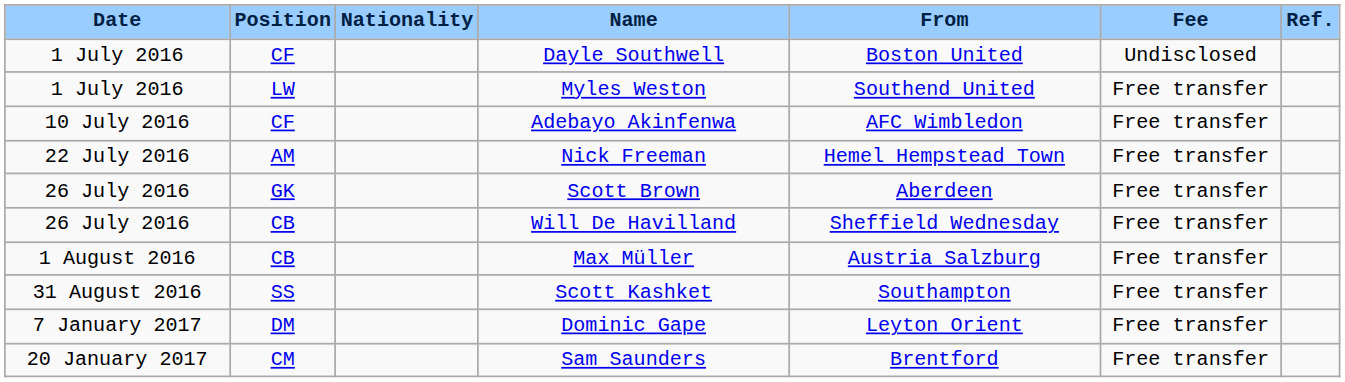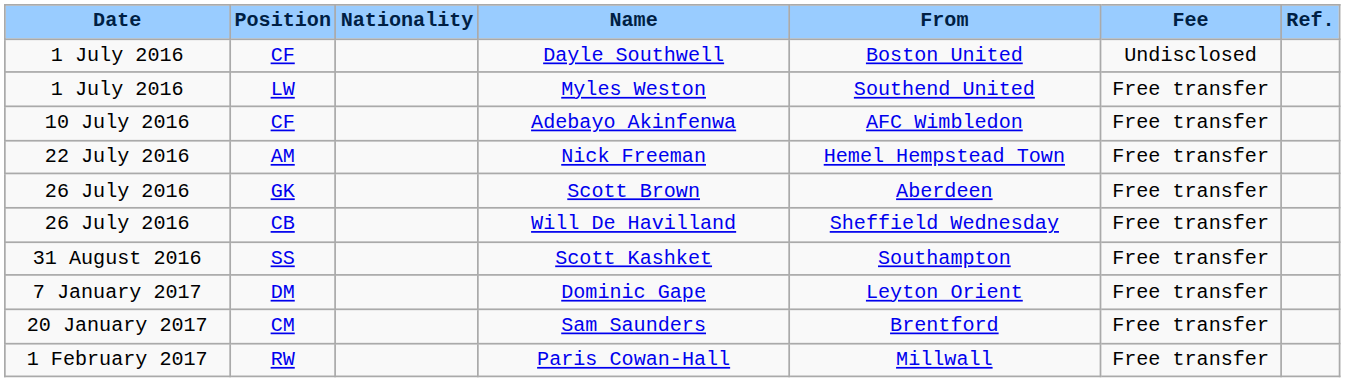- row: 1 August 2016 | CB | Max Müller | Austria Salzburg | Free transfer
+ row: 1 February 2017 | RW | Paris Cowan-Hall | Millwall | Free transfer
